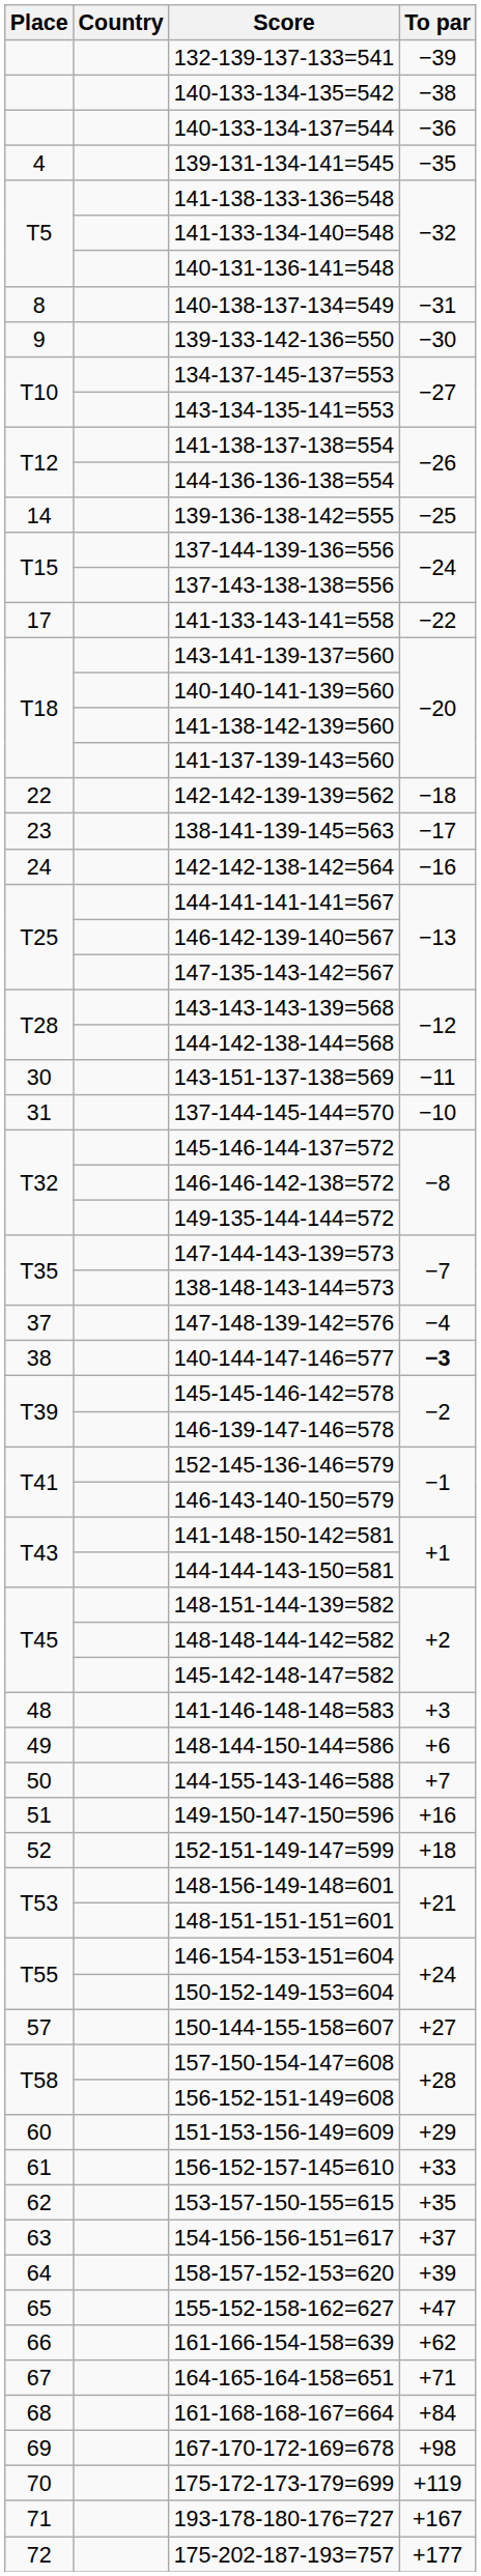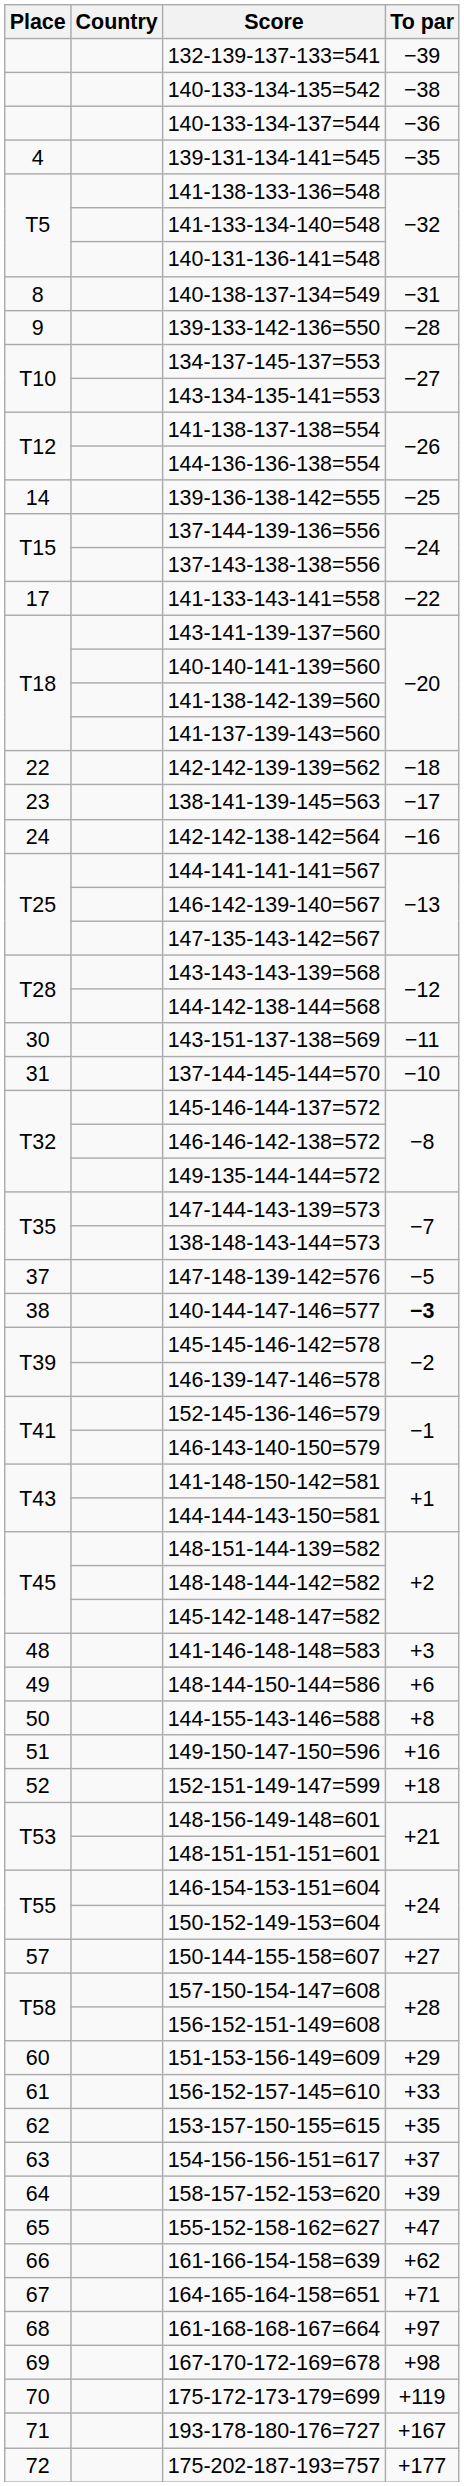139-133-142-136=550 | To par: −30 -> −28
147-148-139-142=576 | To par: −4 -> −5
144-155-143-146=588 | To par: +7 -> +8
161-168-168-167=664 | To par: +84 -> +97
